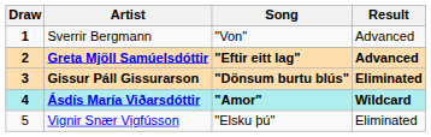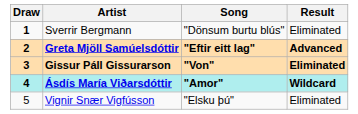Sverrir Bergmann | Song: "Von" -> "Dönsum burtu blús"
Sverrir Bergmann | Result: Advanced -> Eliminated
Gissur Páll Gissurarson | Song: "Dönsum burtu blús" -> "Von"
